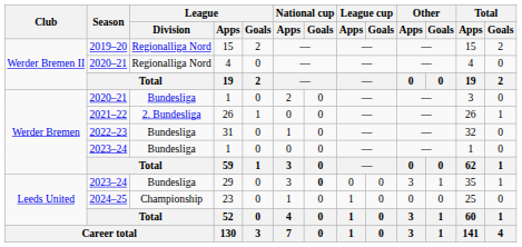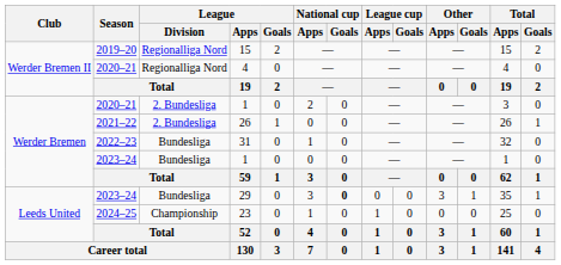2020–21 / 1 | League / Division: Bundesliga -> 2. Bundesliga
